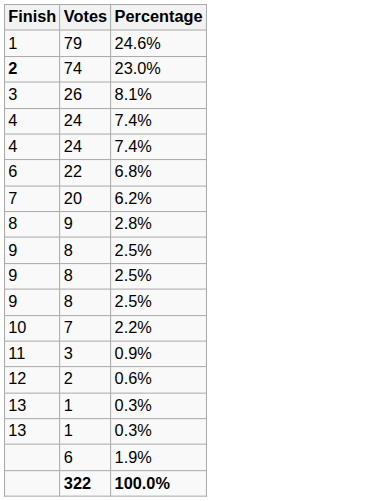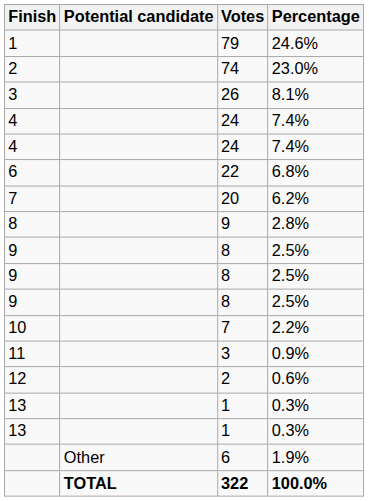+ column: Potential candidate | Other | TOTAL
74 | Finish: bold -> normal
